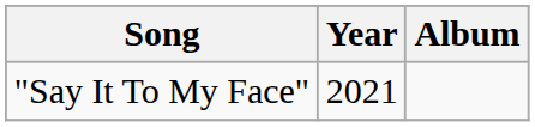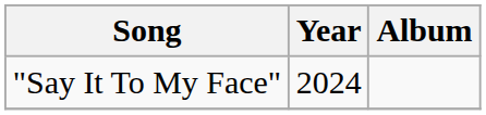"Say It To My Face" | Year: 2021 -> 2024
